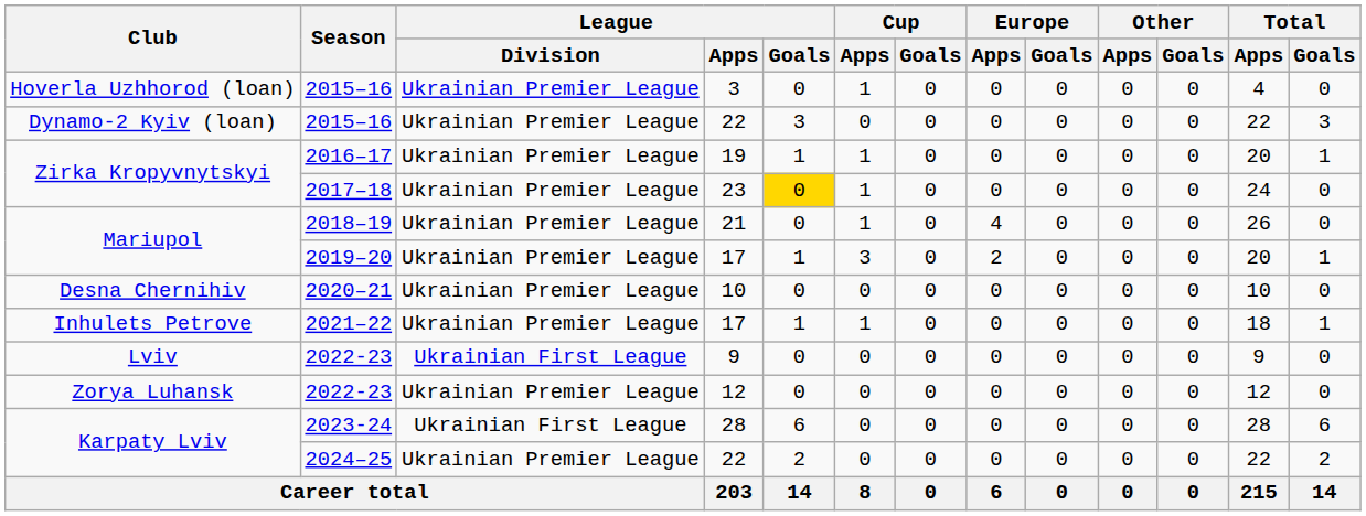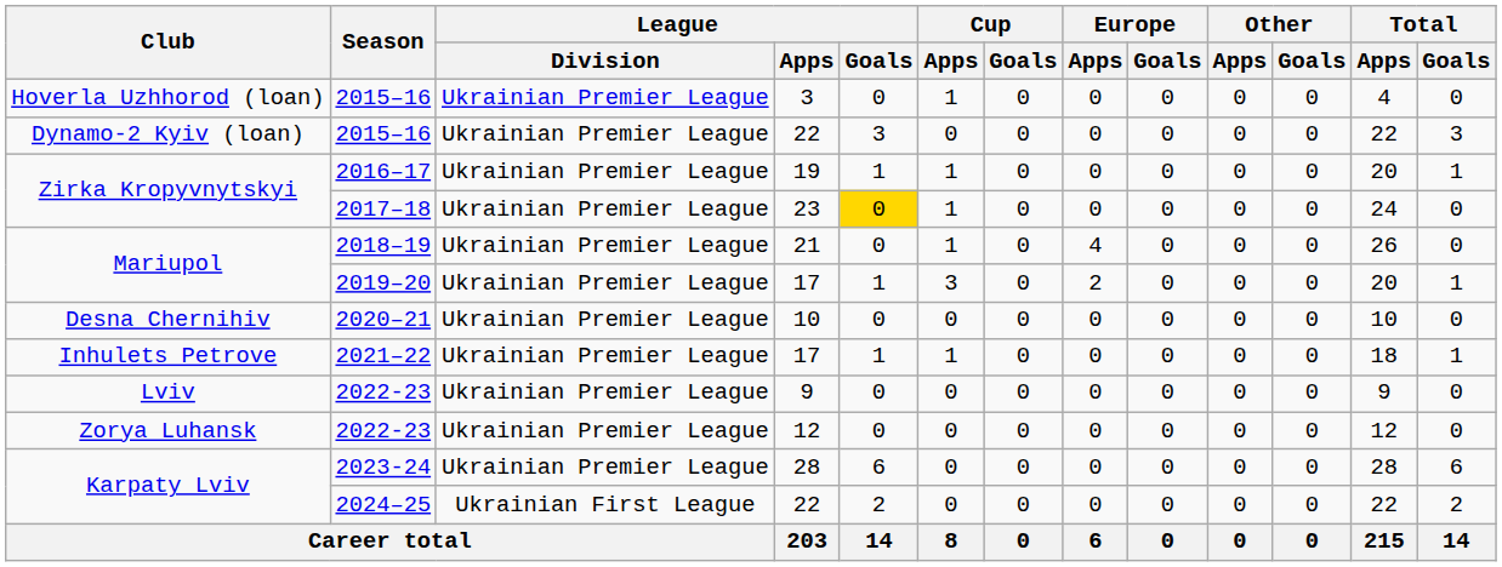2022-23 / 9 | League / Division: Ukrainian First League -> Ukrainian Premier League
2023-24 | League / Division: Ukrainian First League -> Ukrainian Premier League
2024–25 | League / Division: Ukrainian Premier League -> Ukrainian First League
